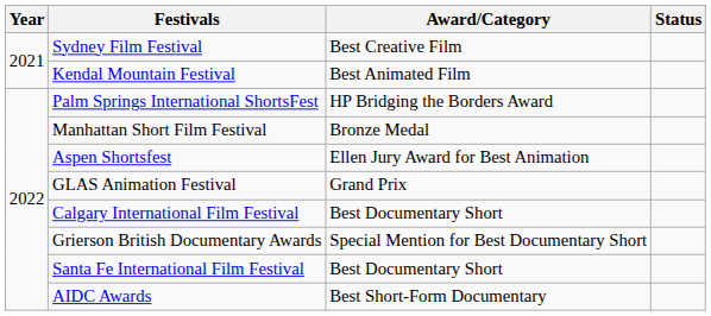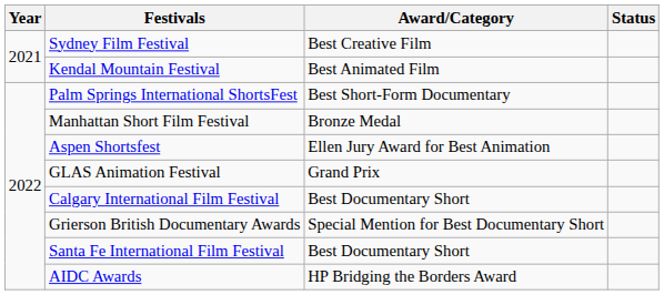Palm Springs International ShortsFest | Award/Category: HP Bridging the Borders Award -> Best Short-Form Documentary
AIDC Awards | Award/Category: Best Short-Form Documentary -> HP Bridging the Borders Award
